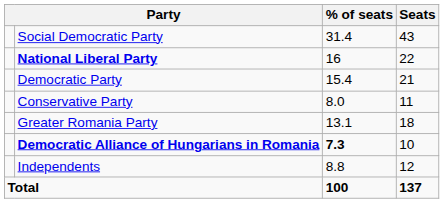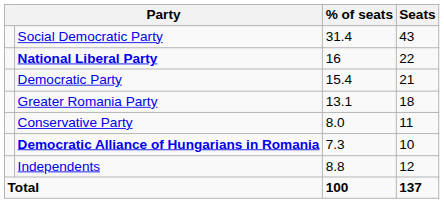rows swapped: Greater Romania Party <-> Conservative Party
Democratic Alliance of Hungarians in Romania | % of seats: bold -> normal
